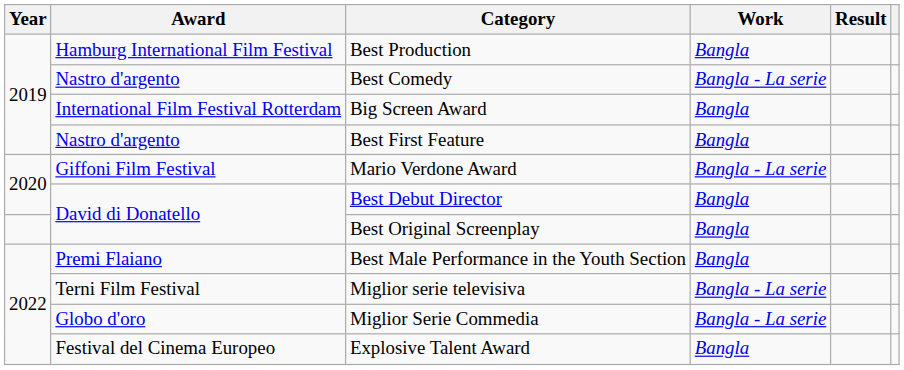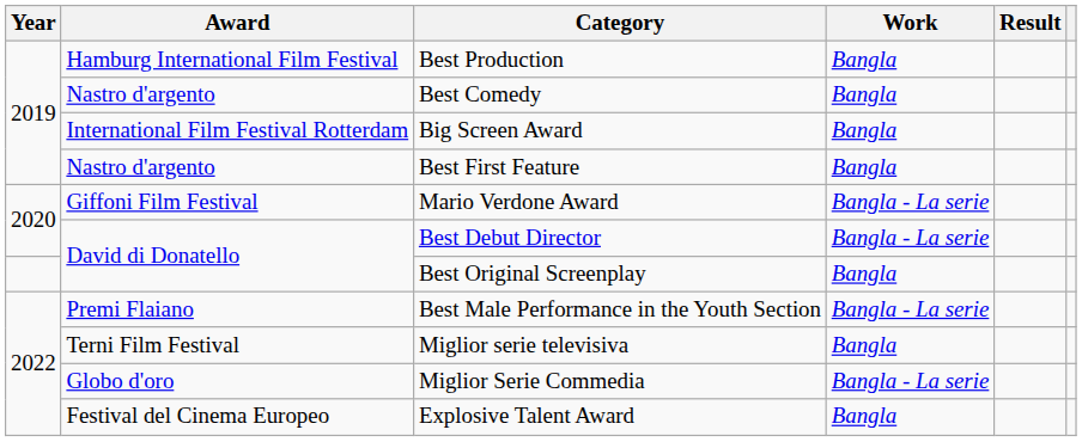Best Comedy | Work: Bangla - La serie -> Bangla
Best Debut Director | Work: Bangla -> Bangla - La serie
Best Male Performance in the Youth Section | Work: Bangla -> Bangla - La serie
Miglior serie televisiva | Work: Bangla - La serie -> Bangla
